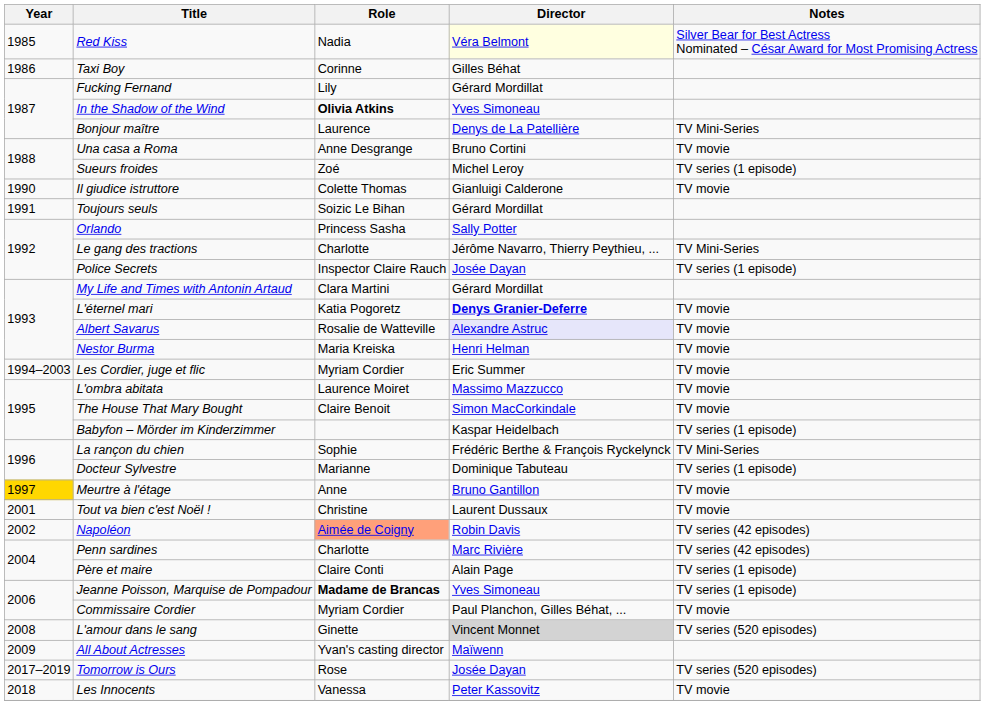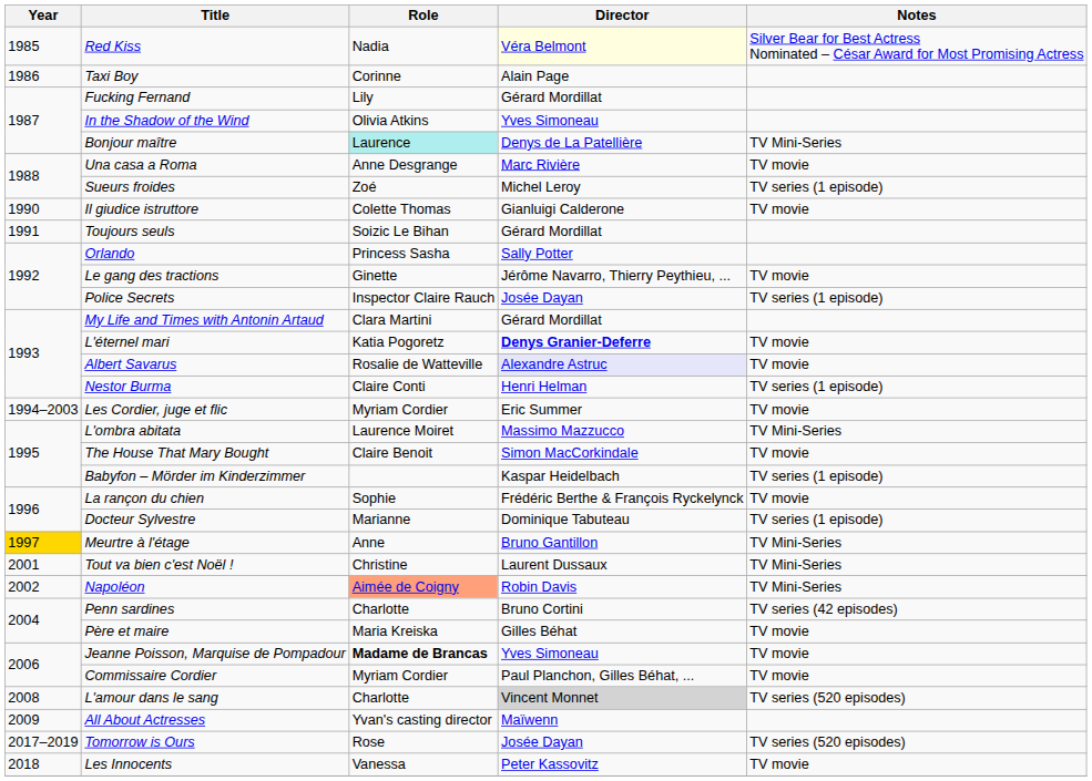Taxi Boy | Director: Gilles Béhat -> Alain Page
In the Shadow of the Wind | Role: bold -> normal
Bonjour maître | Role: no background -> paleturquoise background
Una casa a Roma | Director: Bruno Cortini -> Marc Rivière
Le gang des tractions | Role: Charlotte -> Ginette
Le gang des tractions | Notes: TV Mini-Series -> TV movie
Nestor Burma | Role: Maria Kreiska -> Claire Conti
Nestor Burma | Notes: TV movie -> TV series (1 episode)
L'ombra abitata | Notes: TV movie -> TV Mini-Series
La rançon du chien | Notes: TV Mini-Series -> TV movie
Meurtre à l'étage | Notes: TV movie -> TV Mini-Series
Tout va bien c'est Noël ! | Notes: TV movie -> TV Mini-Series
Napoléon | Notes: TV series (42 episodes) -> TV Mini-Series
Penn sardines | Director: Marc Rivière -> Bruno Cortini
Père et maire | Role: Claire Conti -> Maria Kreiska
Père et maire | Director: Alain Page -> Gilles Béhat
Père et maire | Notes: TV series (1 episode) -> TV movie
Jeanne Poisson, Marquise de Pompadour | Notes: TV series (1 episode) -> TV movie
L'amour dans le sang | Role: Ginette -> Charlotte
